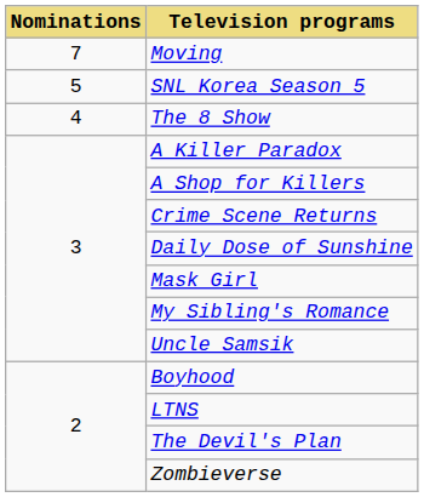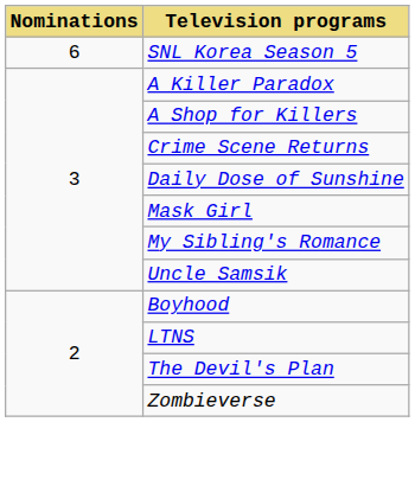- row: 7 | Moving
SNL Korea Season 5 | Nominations: 5 -> 6
- row: 4 | The 8 Show
